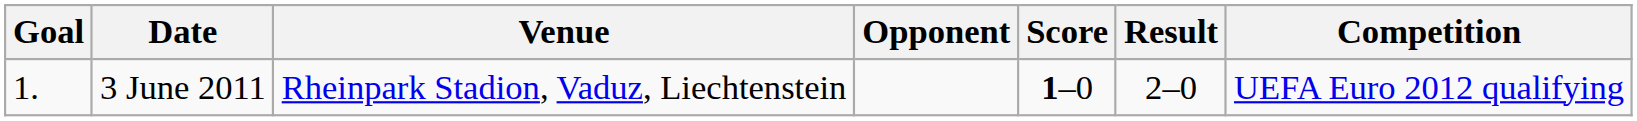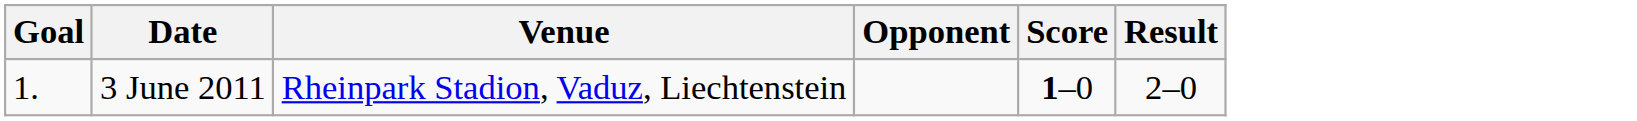- column: Competition | UEFA Euro 2012 qualifying
